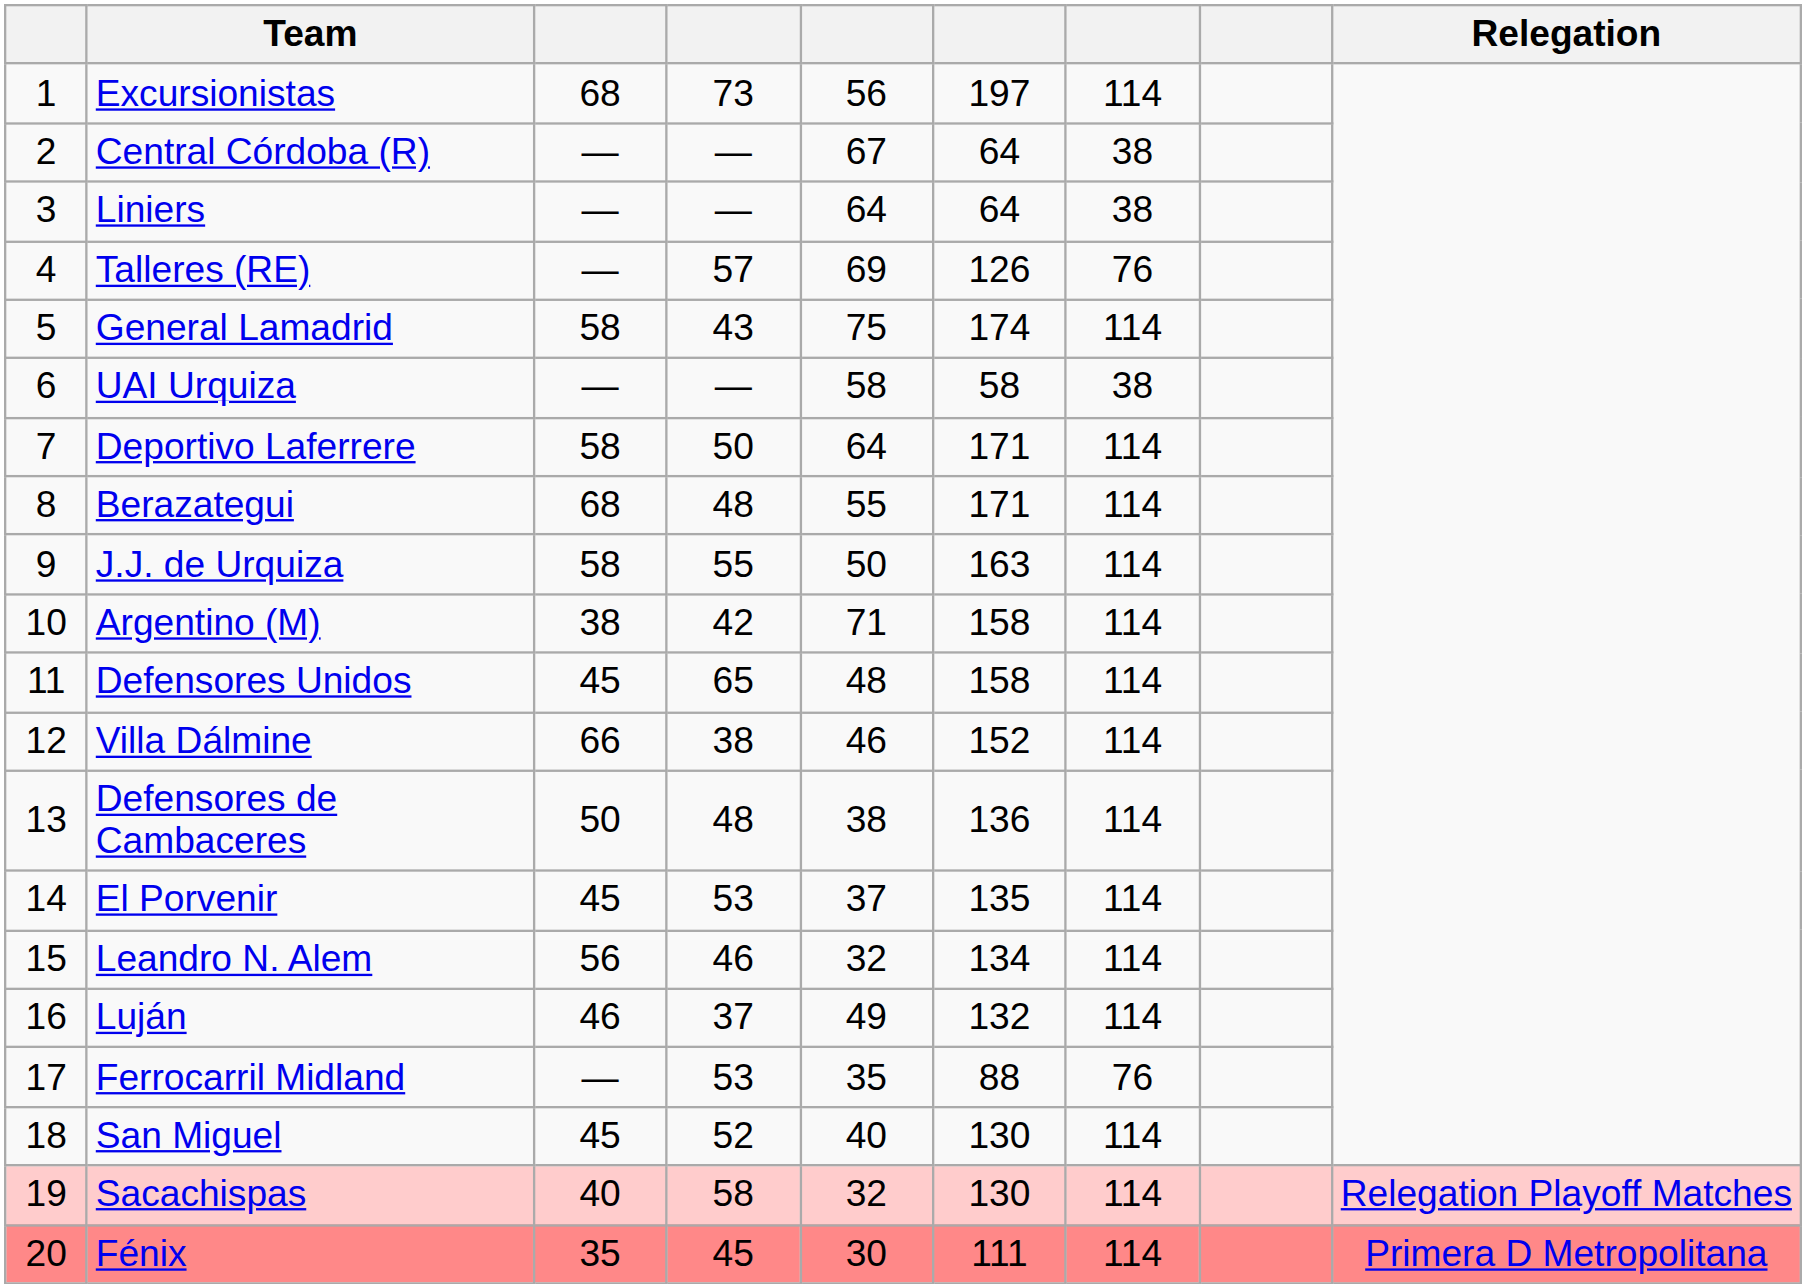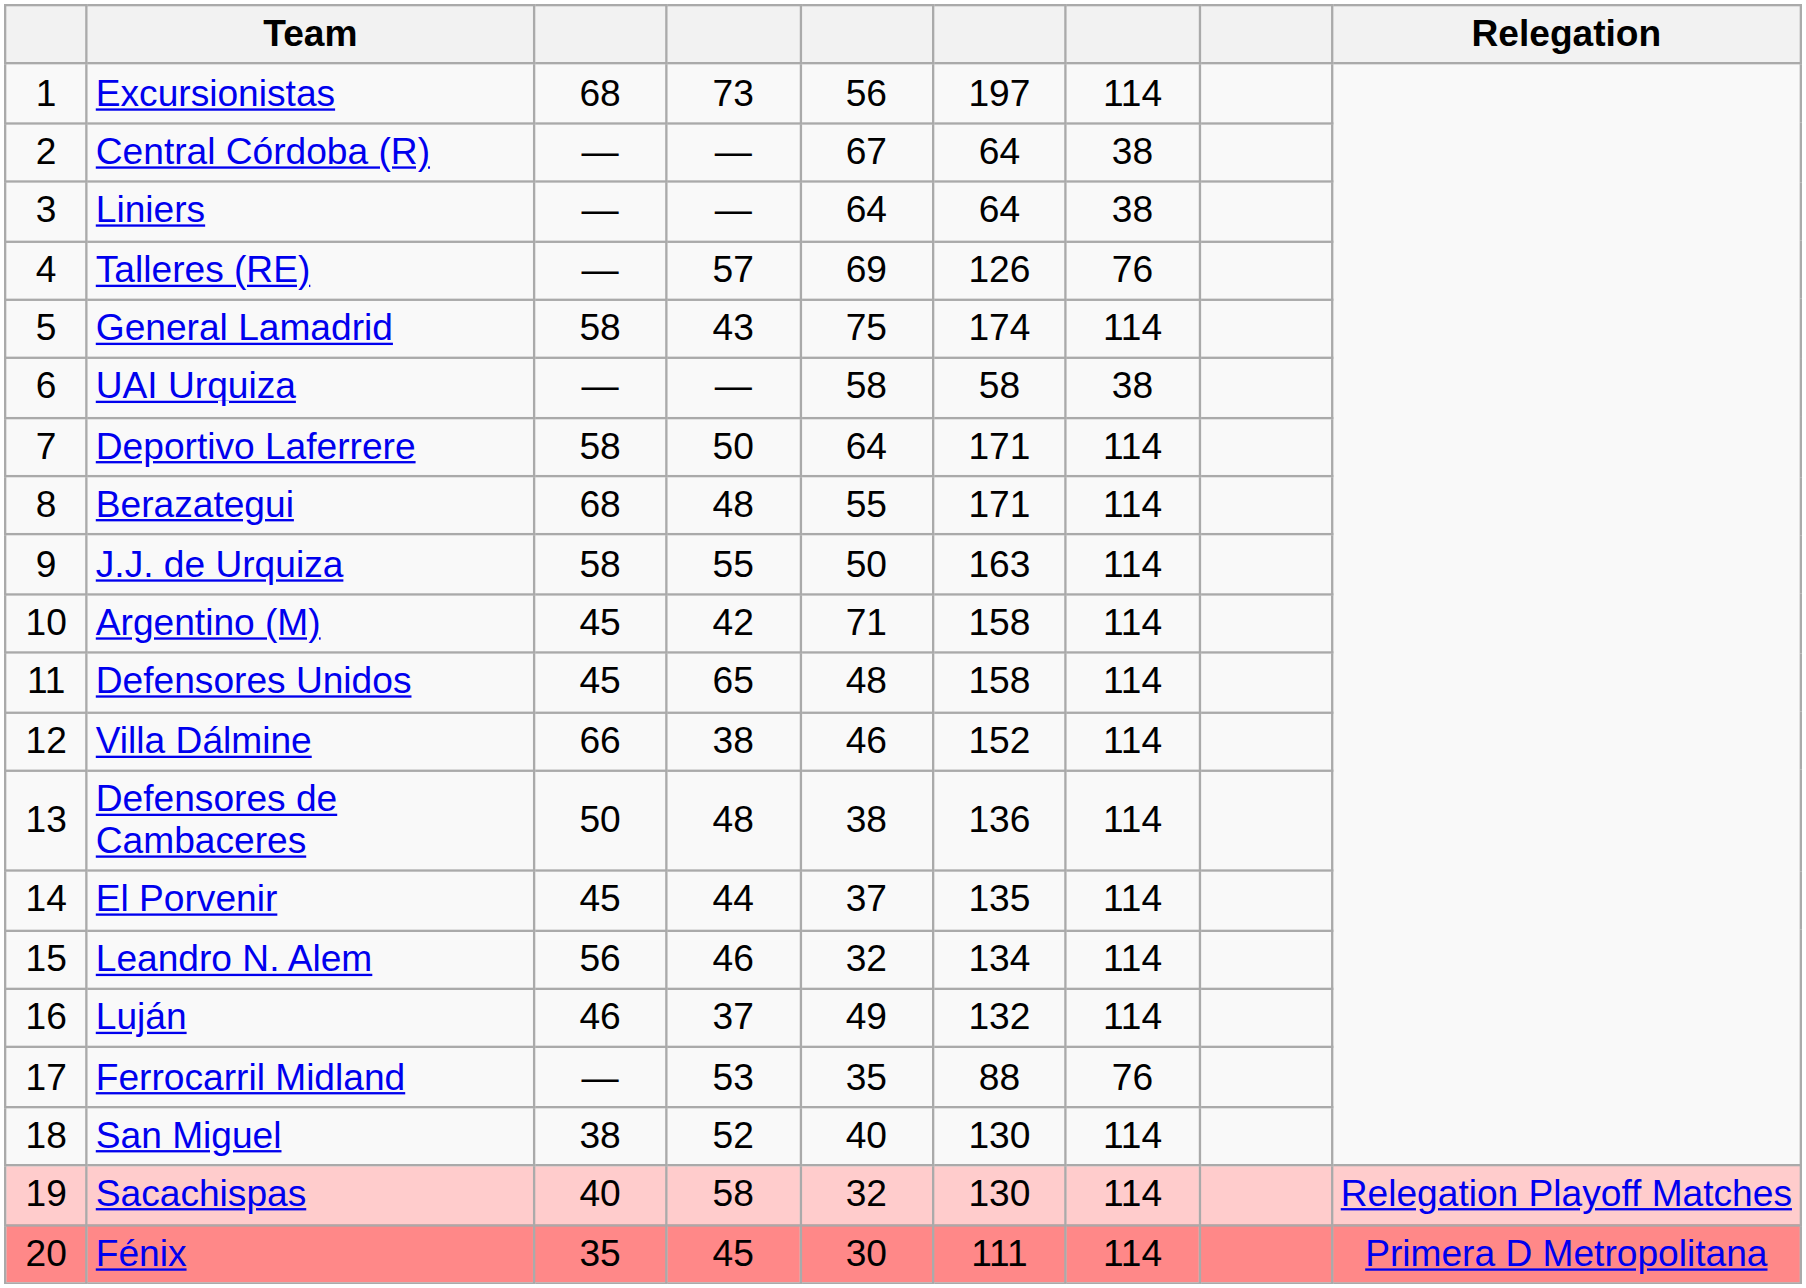Argentino (M) | column 3: 38 -> 45
El Porvenir | column 4: 53 -> 44
San Miguel | column 3: 45 -> 38
